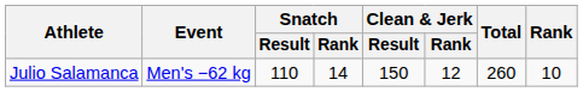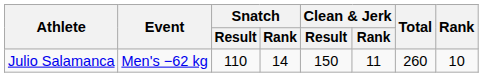Julio Salamanca | Clean & Jerk / Rank: 12 -> 11
